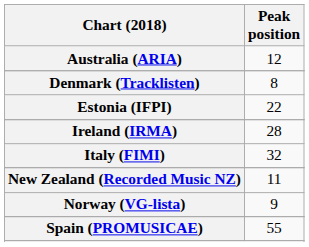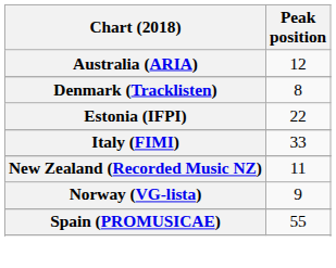- row: Ireland (IRMA) | 28
Italy (FIMI) | Peak position: 32 -> 33
